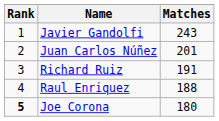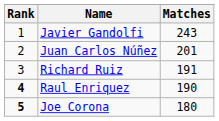Raul Enriquez | Rank: normal -> bold
Raul Enriquez | Matches: 188 -> 190
